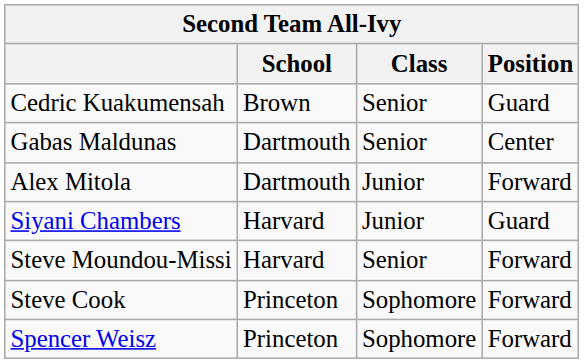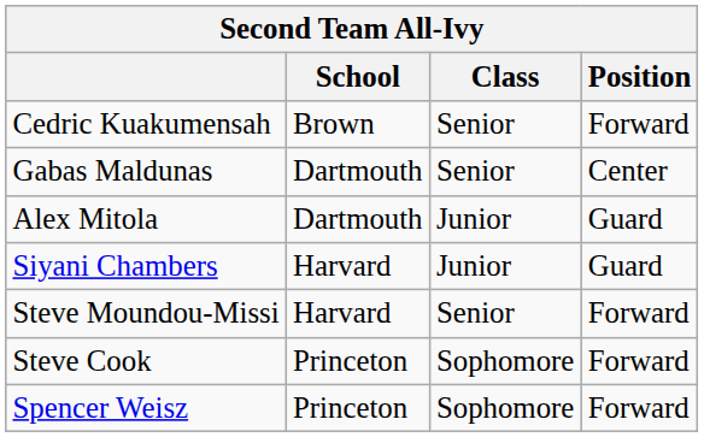Cedric Kuakumensah | Position: Guard -> Forward
Alex Mitola | Position: Forward -> Guard
